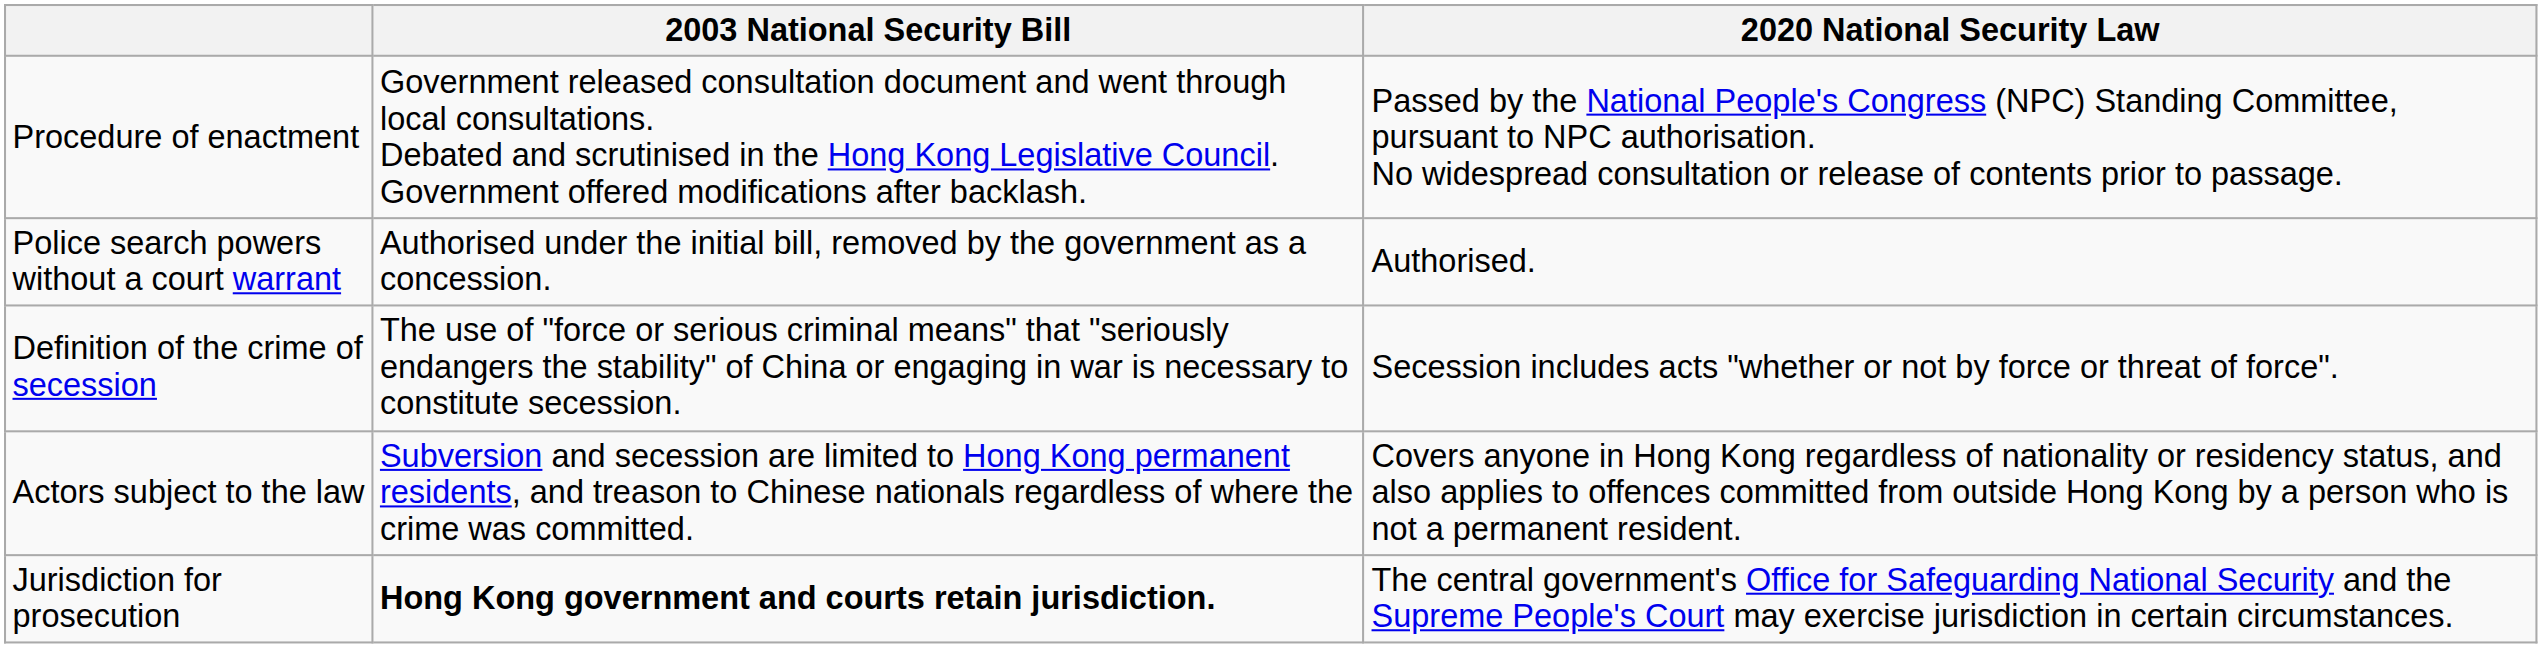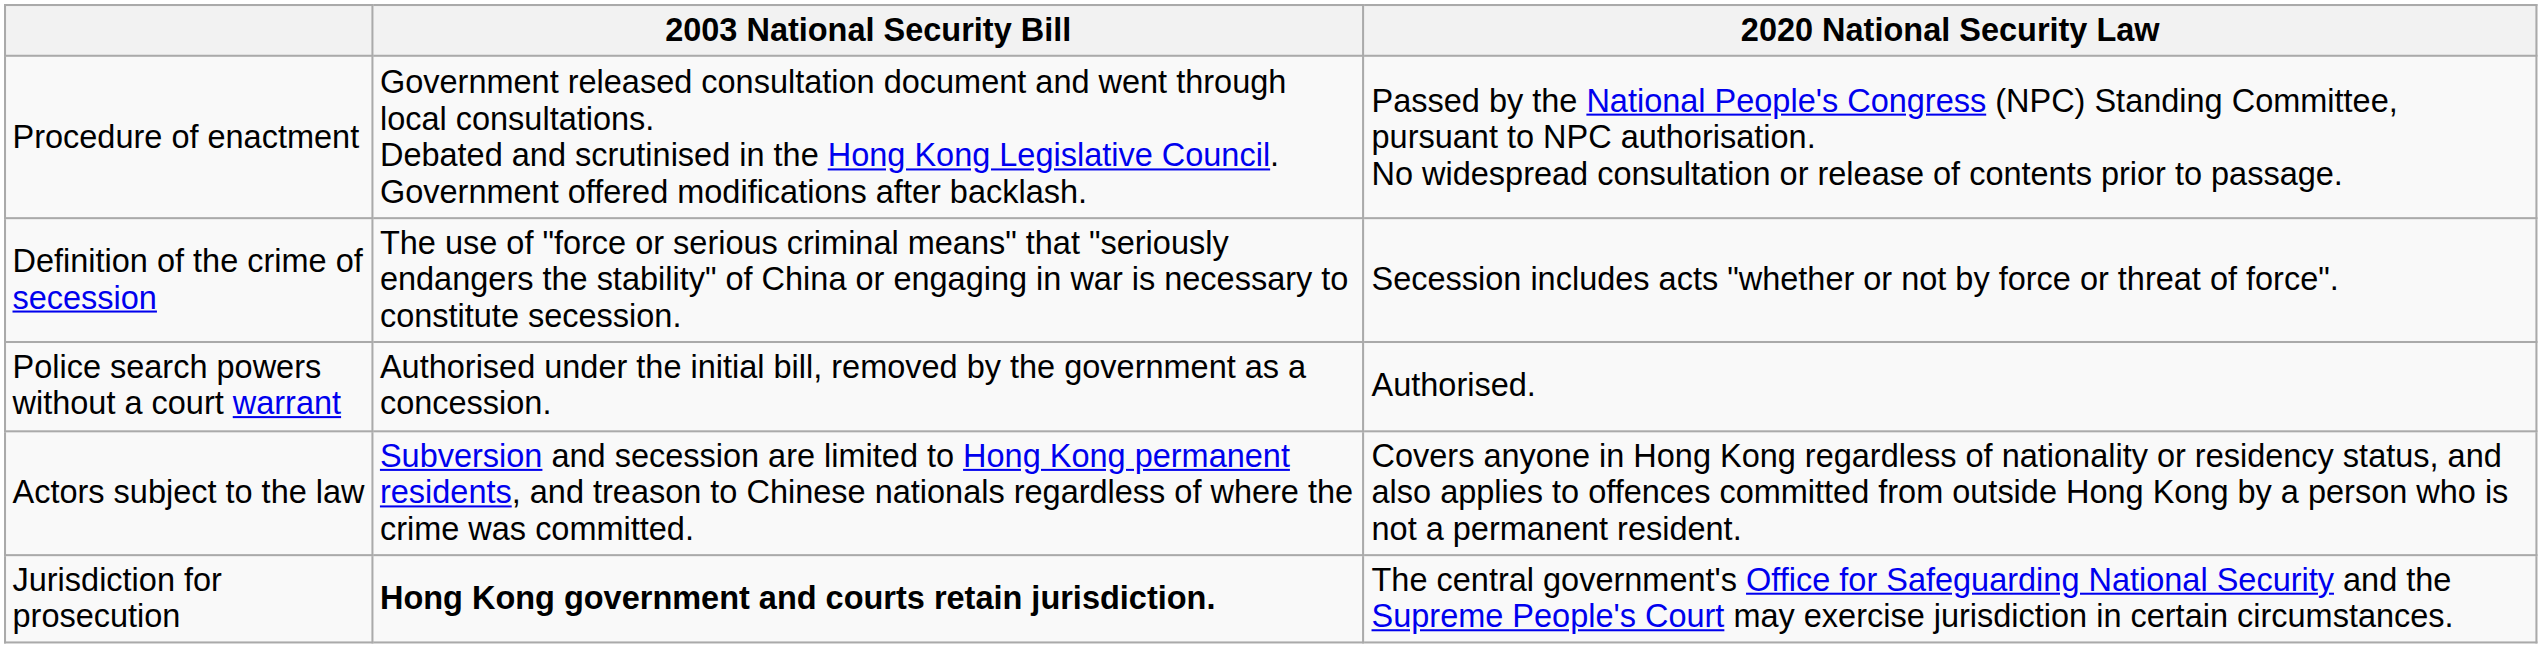rows swapped: Police search powers without a court warrant <-> Definition of the crime of secession
